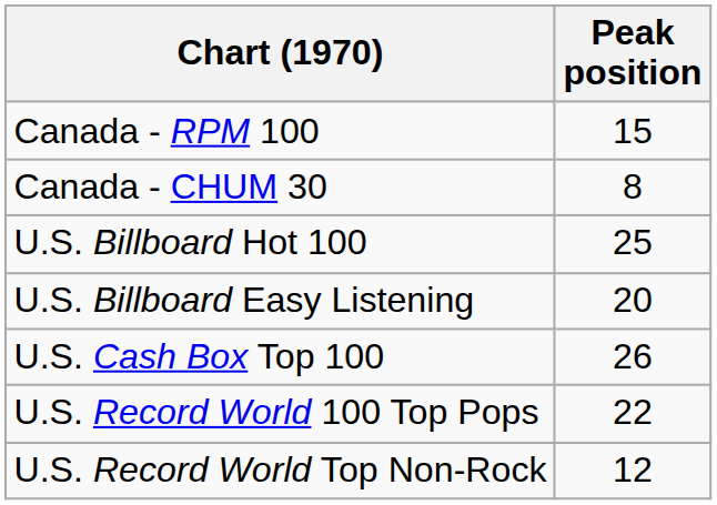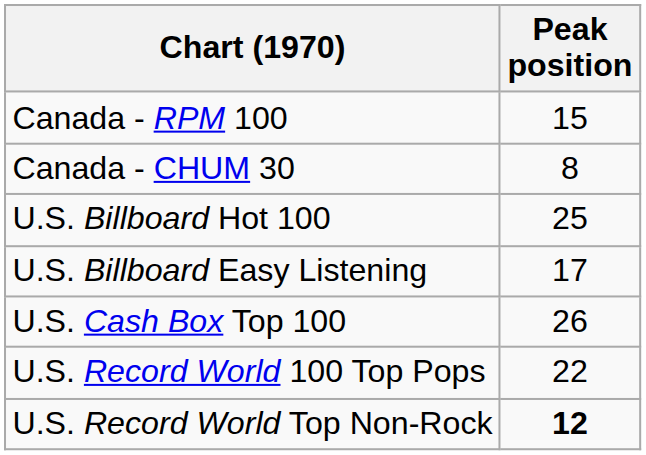U.S. Billboard Easy Listening | Peak position: 20 -> 17
U.S. Record World Top Non-Rock | Peak position: normal -> bold
